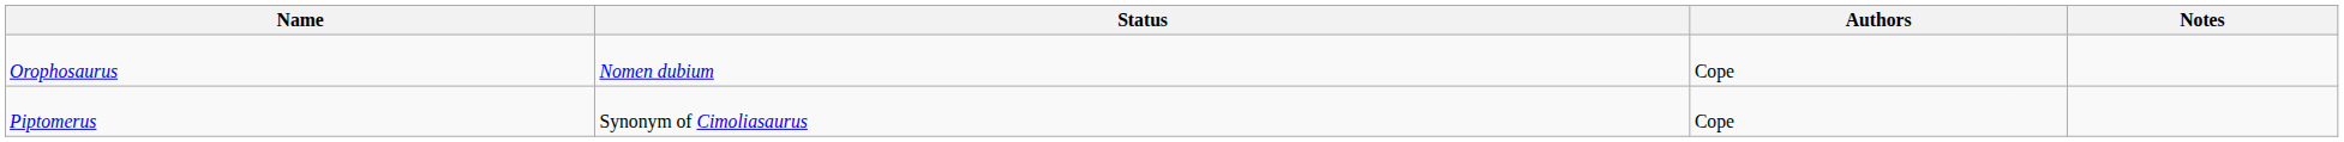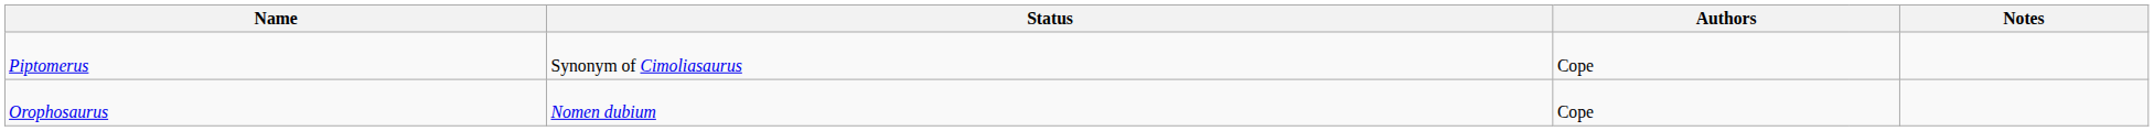rows swapped: Orophosaurus <-> Piptomerus
